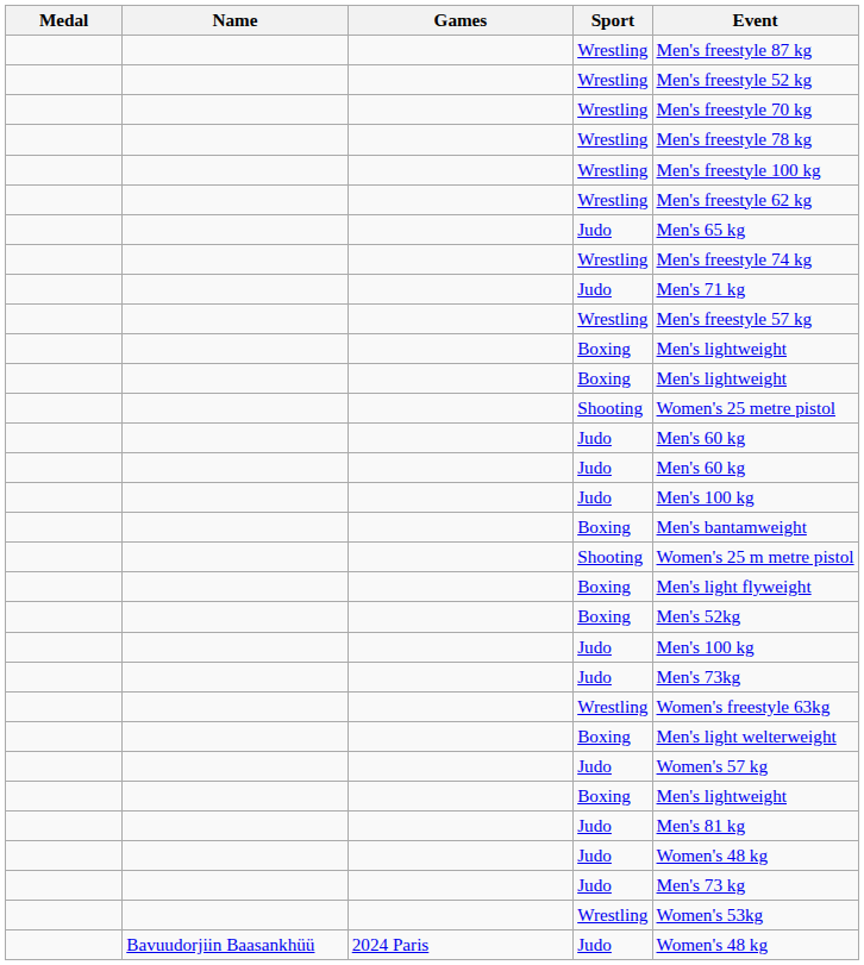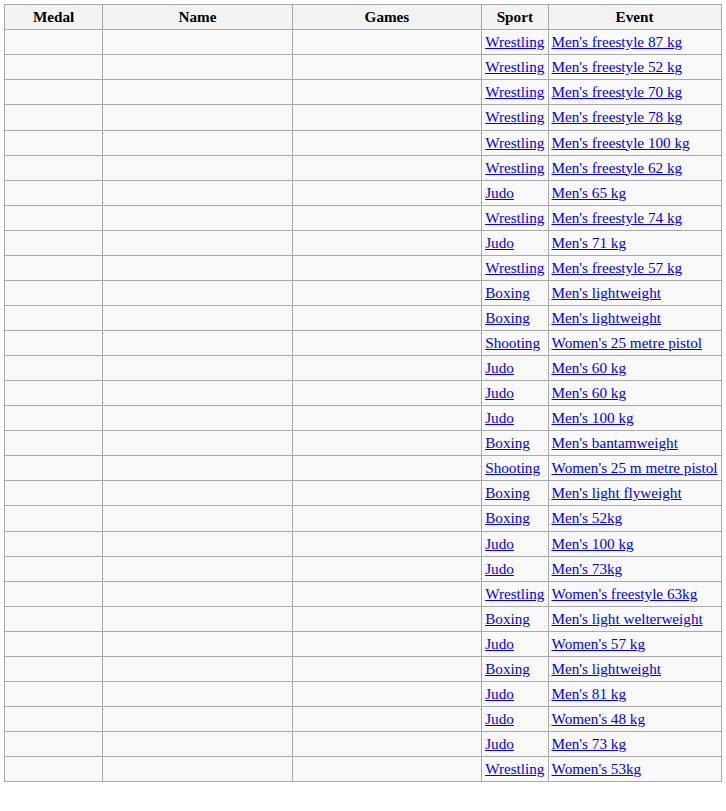- row: Bavuudorjiin Baasankhüü | 2024 Paris | Judo | Women's 48 kg
